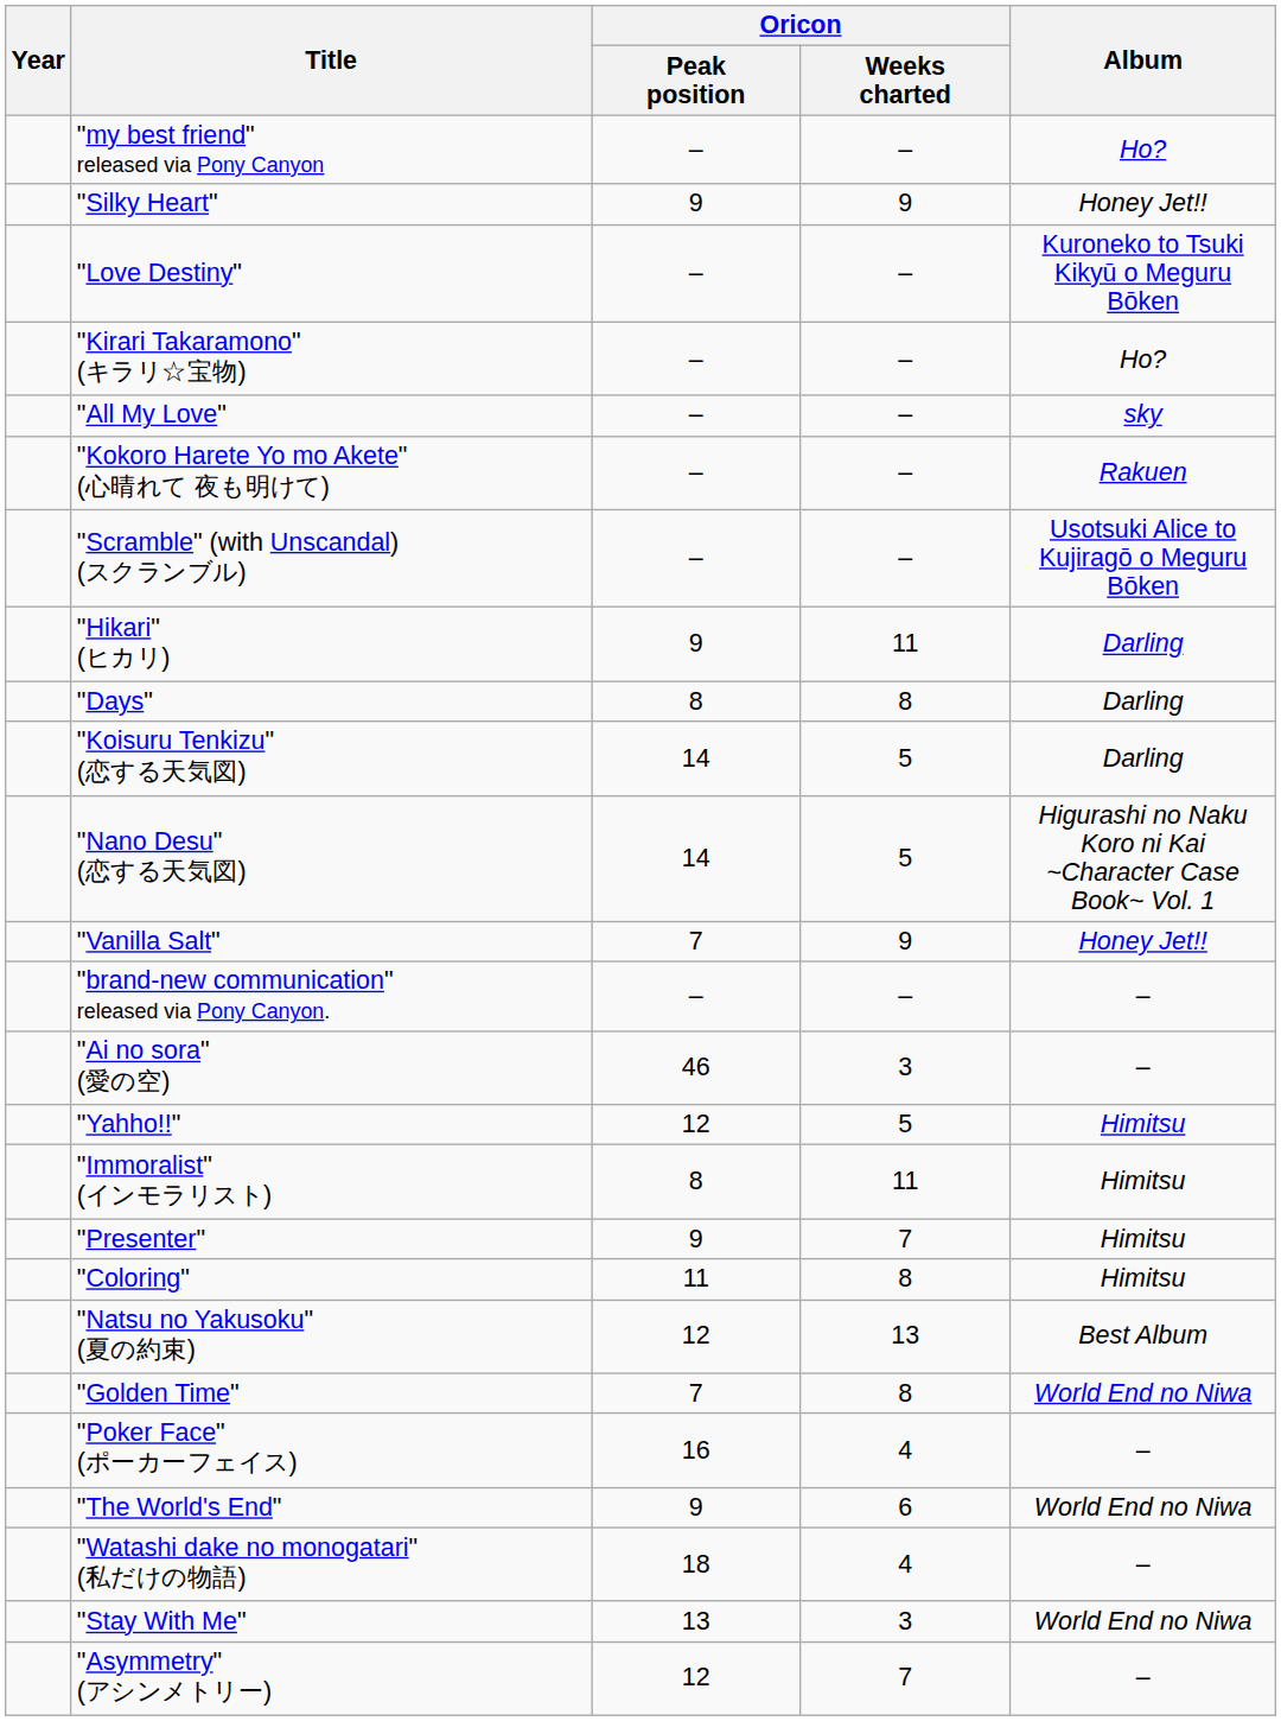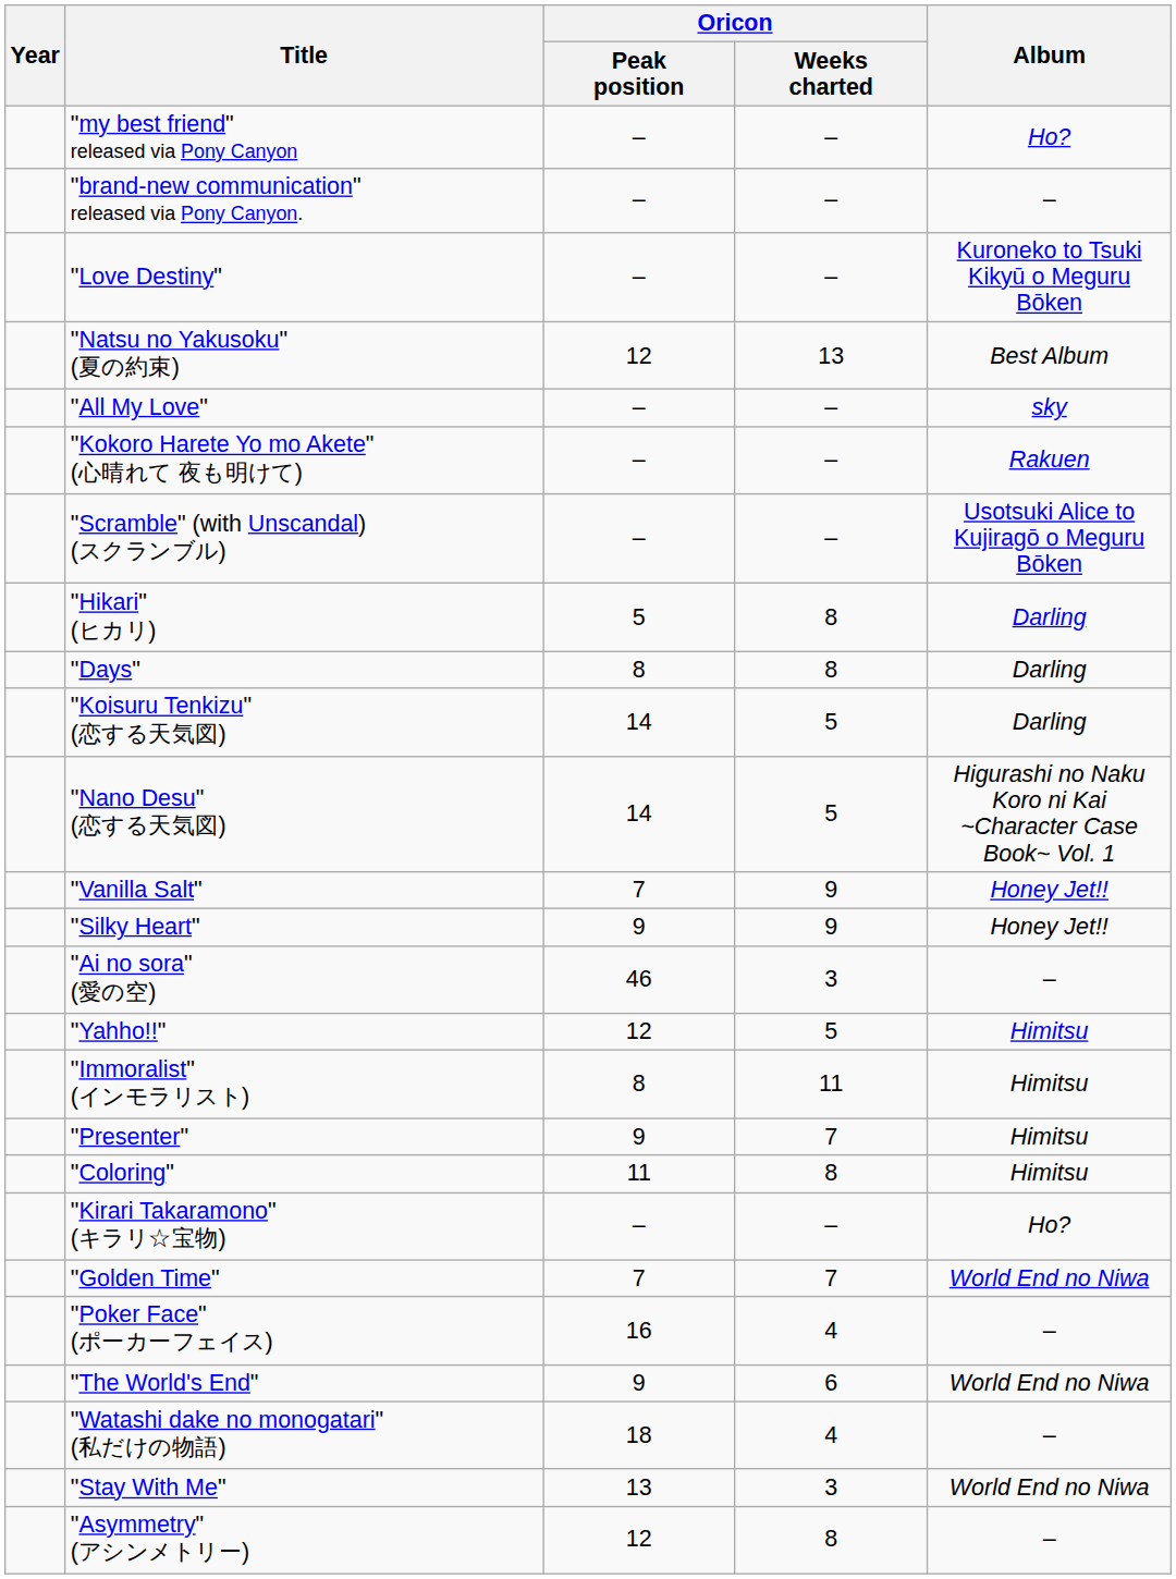rows swapped: "brand-new communication" released via Pony Canyon. <-> "Silky Heart"
rows swapped: "Kirari Takaramono" (キラリ☆宝物) <-> "Natsu no Yakusoku" (夏の約束)
"Hikari" (ヒカリ) | Oricon / Peak position: 9 -> 5
"Hikari" (ヒカリ) | Oricon / Weeks charted: 11 -> 8
"Golden Time" | Oricon / Weeks charted: 8 -> 7
"Asymmetry" (アシンメトリー) | Oricon / Weeks charted: 7 -> 8
